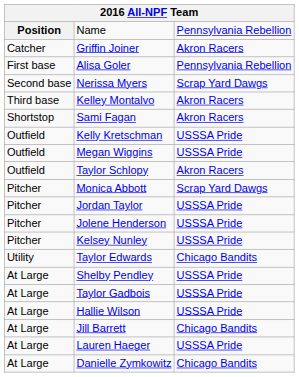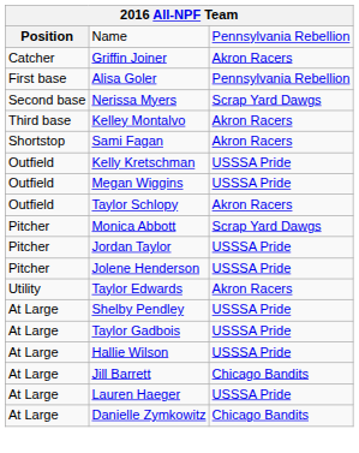- row: Pitcher | Kelsey Nunley | USSSA Pride
Taylor Edwards | column 3: Chicago Bandits -> Akron Racers
